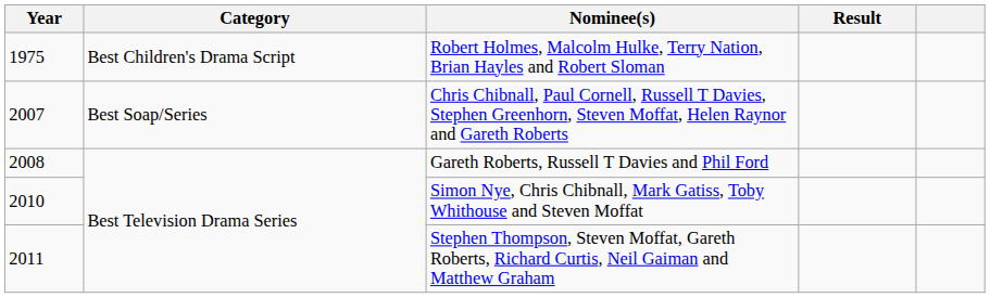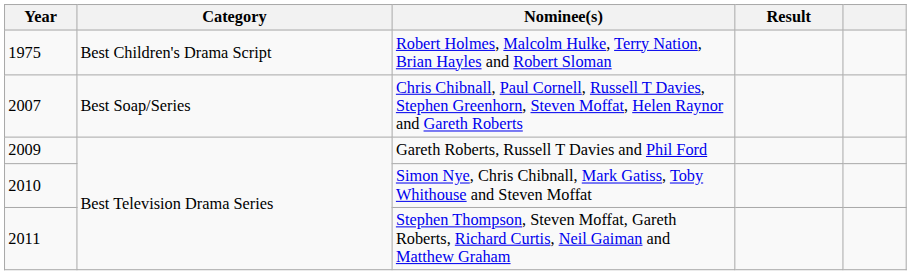Gareth Roberts, Russell T Davies and Phil Ford | Year: 2008 -> 2009
